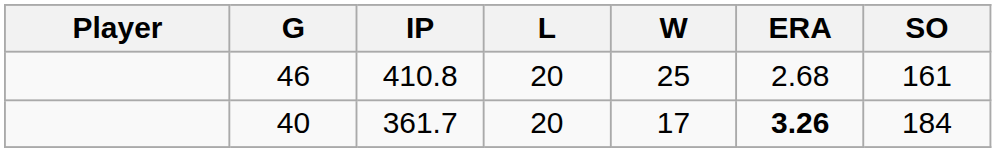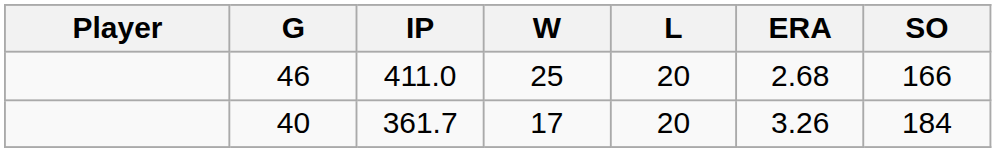columns swapped: W <-> L
46 | IP: 410.8 -> 411.0
46 | SO: 161 -> 166
40 | ERA: bold -> normal
